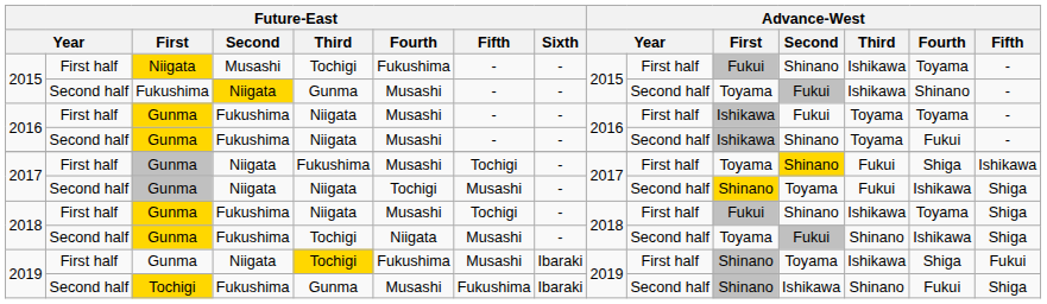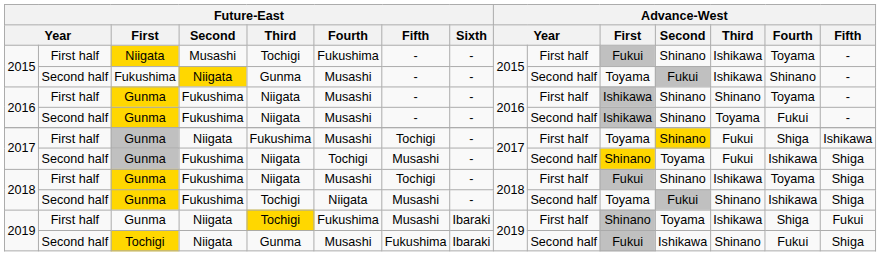2016 / First half | Advance-West / Second: Fukui -> Shinano
2016 / First half | Advance-West / Third: Toyama -> Shinano
2017 / Second half | Future-East / Second: Niigata -> Fukushima
2019 / Second half | Future-East / Second: Fukushima -> Niigata
2019 / Second half | Advance-West / First: Shinano -> Fukui
